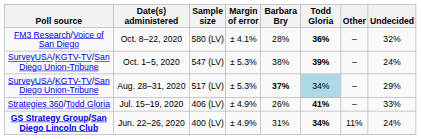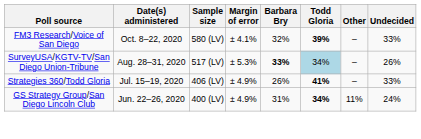Oct. 8–22, 2020 | Barbara Bry: 28% -> 32%
Oct. 8–22, 2020 | Todd Gloria: 36% -> 39%
Oct. 8–22, 2020 | Undecided: 32% -> 33%
- row: SurveyUSA/KGTV-TV/San Diego Union-Tribune | Oct. 1–5, 2020 | 547 (LV) | ± 5.3% | 38% | 39% | – | 24%
Aug. 28–31, 2020 | Barbara Bry: 37% -> 33%
Aug. 28–31, 2020 | Undecided: 29% -> 26%
Jun. 22–26, 2020 | Poll source: bold -> normal
